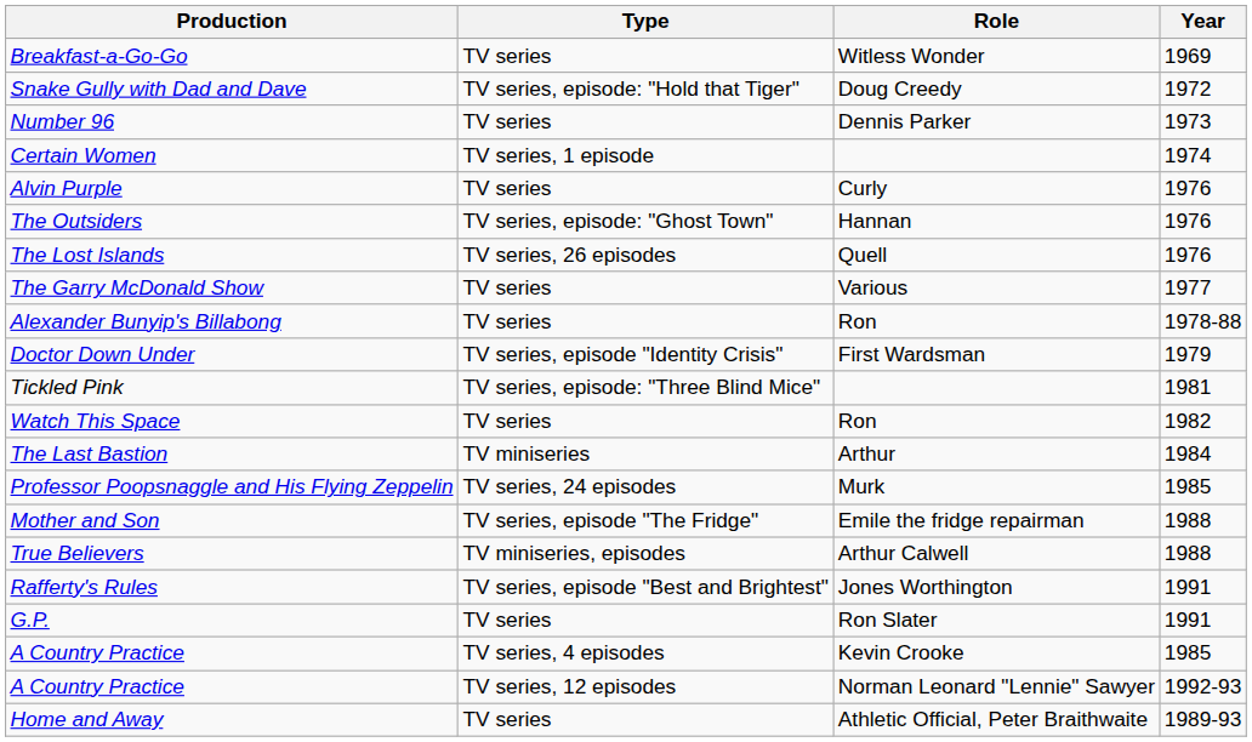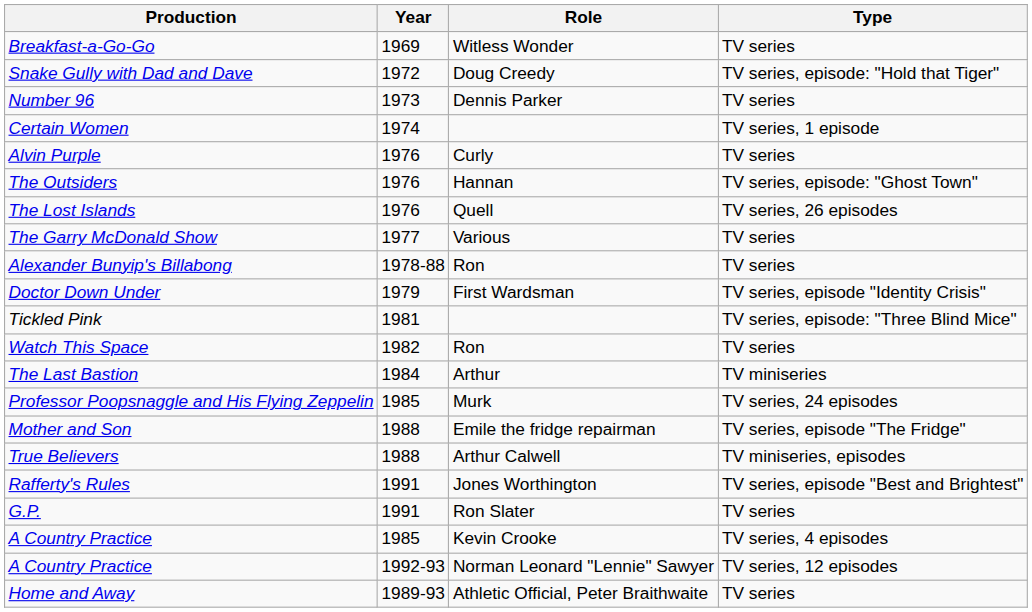columns swapped: Year <-> Type
